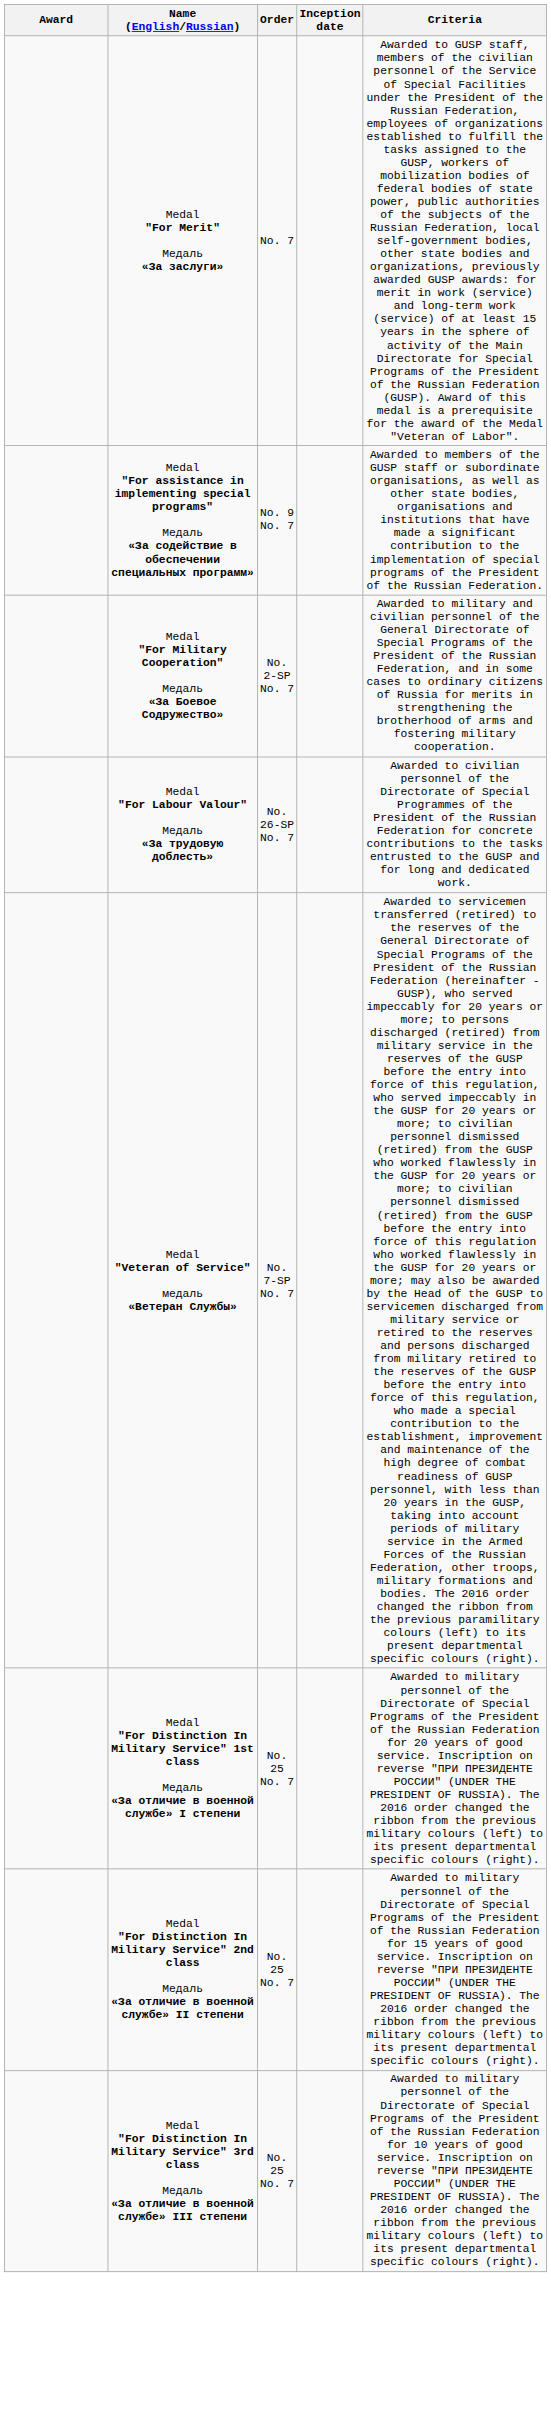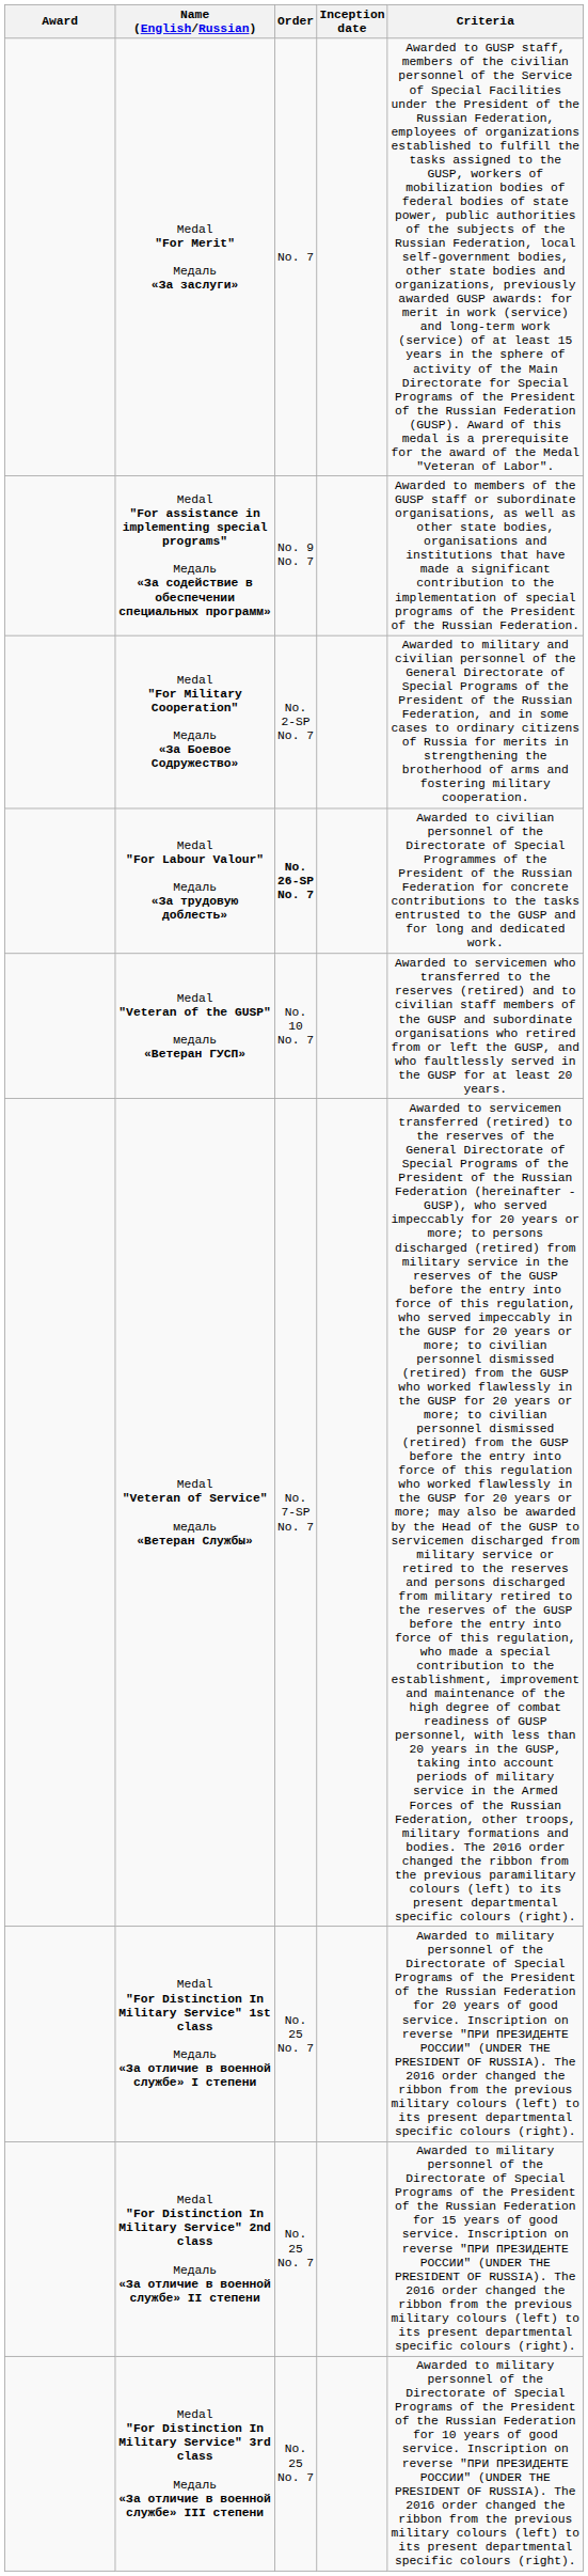Medal "For Labour Valour" Медаль «За трудовую доблесть» | Order: normal -> bold
+ row: Medal "Veteran of the GUSP" медаль «Ветеран ГУСП» | No. 10 No. 7 | Awarded to servicemen who transferred to the reserves (retired) and to civilian staff members of the GUSP and subordinate organisations who retired from or left the GUSP, and who faultlessly served in the GUSP for at least 20 years.
